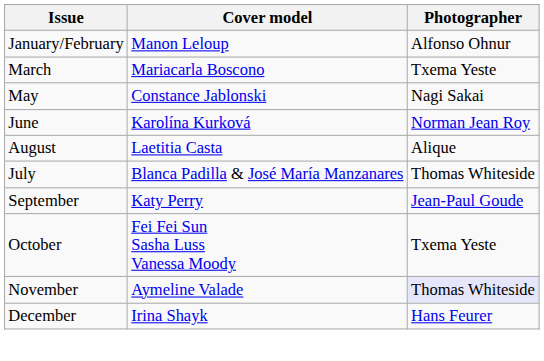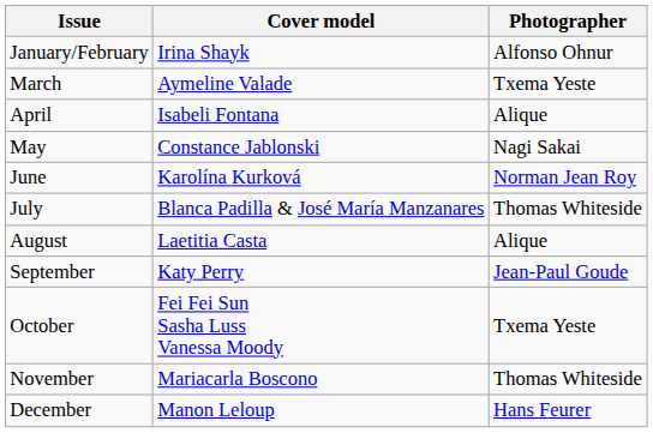January/February | Cover model: Manon Leloup -> Irina Shayk
March | Cover model: Mariacarla Boscono -> Aymeline Valade
+ row: April | Isabeli Fontana | Alique
rows swapped: July <-> August
November | Cover model: Aymeline Valade -> Mariacarla Boscono
November | Photographer: lavender background -> no background
December | Cover model: Irina Shayk -> Manon Leloup
